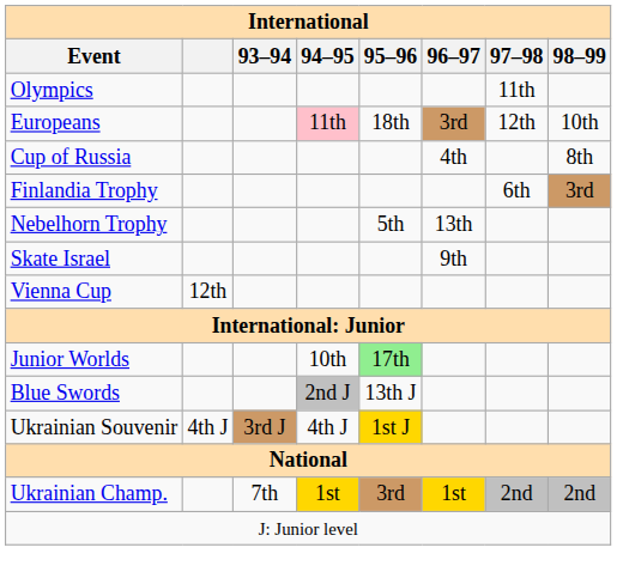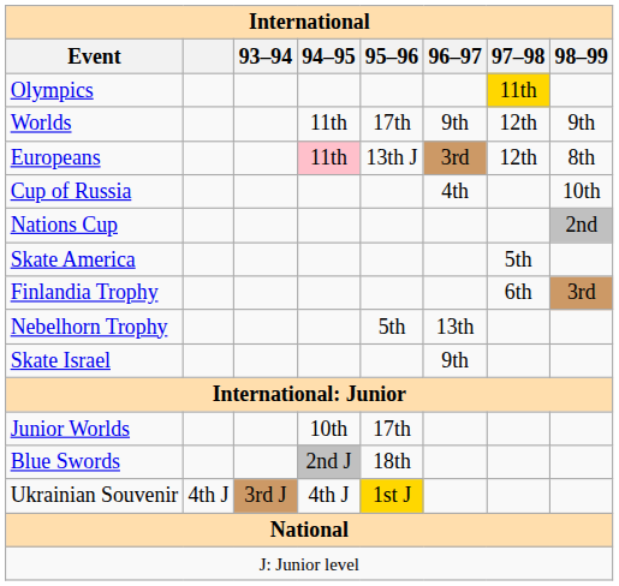Olympics | 97–98: no background -> gold background
+ row: Worlds | 11th | 17th | 9th | 12th | 9th
Europeans | 95–96: 18th -> 13th J
Europeans | 98–99: 10th -> 8th
Cup of Russia | 98–99: 8th -> 10th
+ row: Nations Cup | 2nd
+ row: Skate America | 5th
- row: Vienna Cup | 12th
Junior Worlds | 95–96: lightgreen background -> no background
Blue Swords | 95–96: 13th J -> 18th
- row: Ukrainian Champ. | 7th | 1st | 3rd | 1st | 2nd | 2nd
